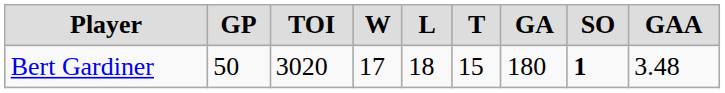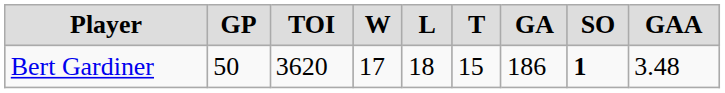Bert Gardiner | TOI: 3020 -> 3620
Bert Gardiner | GA: 180 -> 186
